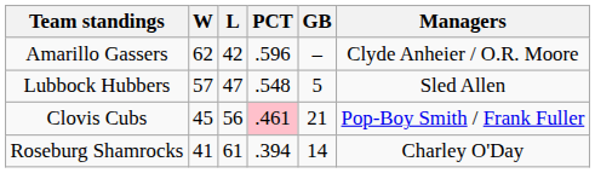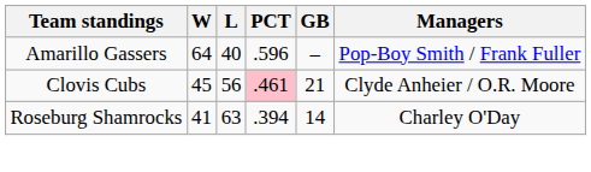Amarillo Gassers | W: 62 -> 64
Amarillo Gassers | L: 42 -> 40
Amarillo Gassers | Managers: Clyde Anheier / O.R. Moore -> Pop-Boy Smith / Frank Fuller
- row: Lubbock Hubbers | 57 | 47 | .548 | 5 | Sled Allen
Clovis Cubs | Managers: Pop-Boy Smith / Frank Fuller -> Clyde Anheier / O.R. Moore
Roseburg Shamrocks | L: 61 -> 63
